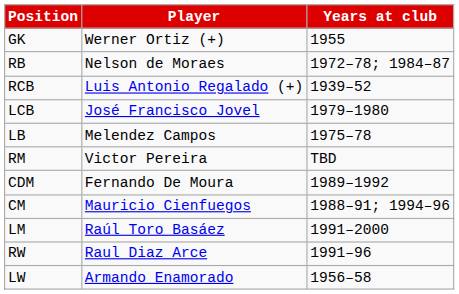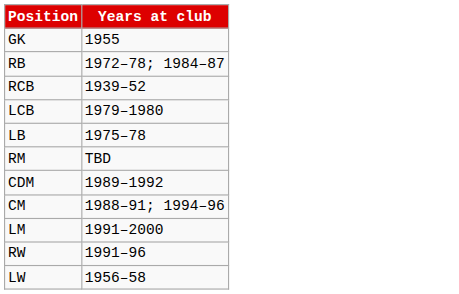- column: Player | Werner Ortiz (+) | Nelson de Moraes | Luis Antonio Regalado (+) | José Francisco Jovel | Melendez Campos | Victor Pereira | Fernando De Moura | Mauricio Cienfuegos | Raúl Toro Basáez | Raul Diaz Arce | Armando Enamorado
